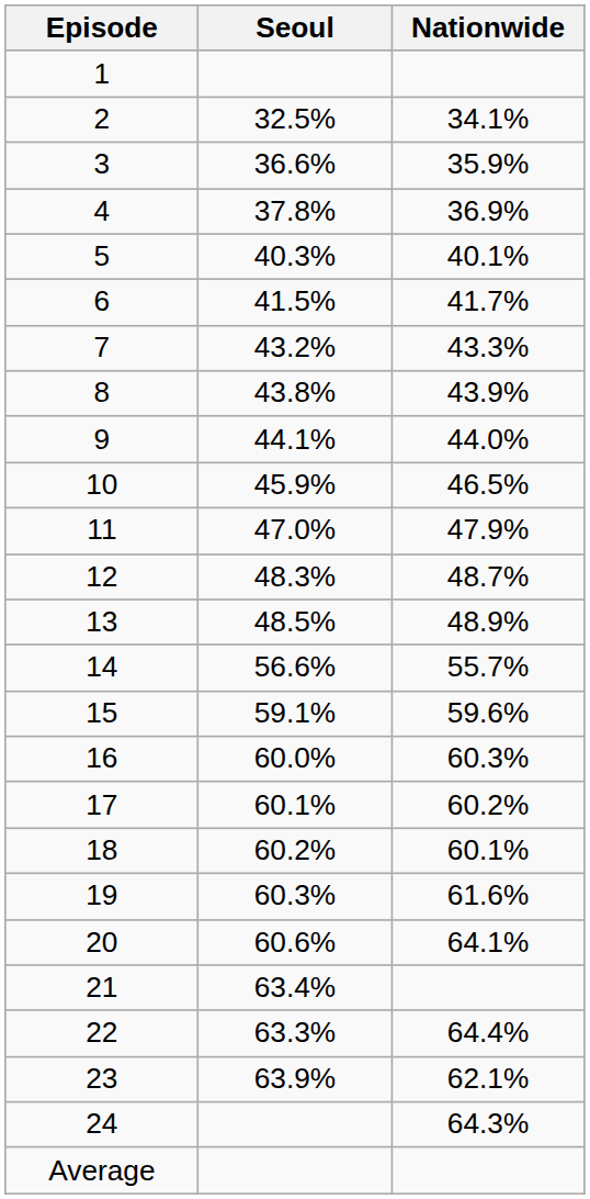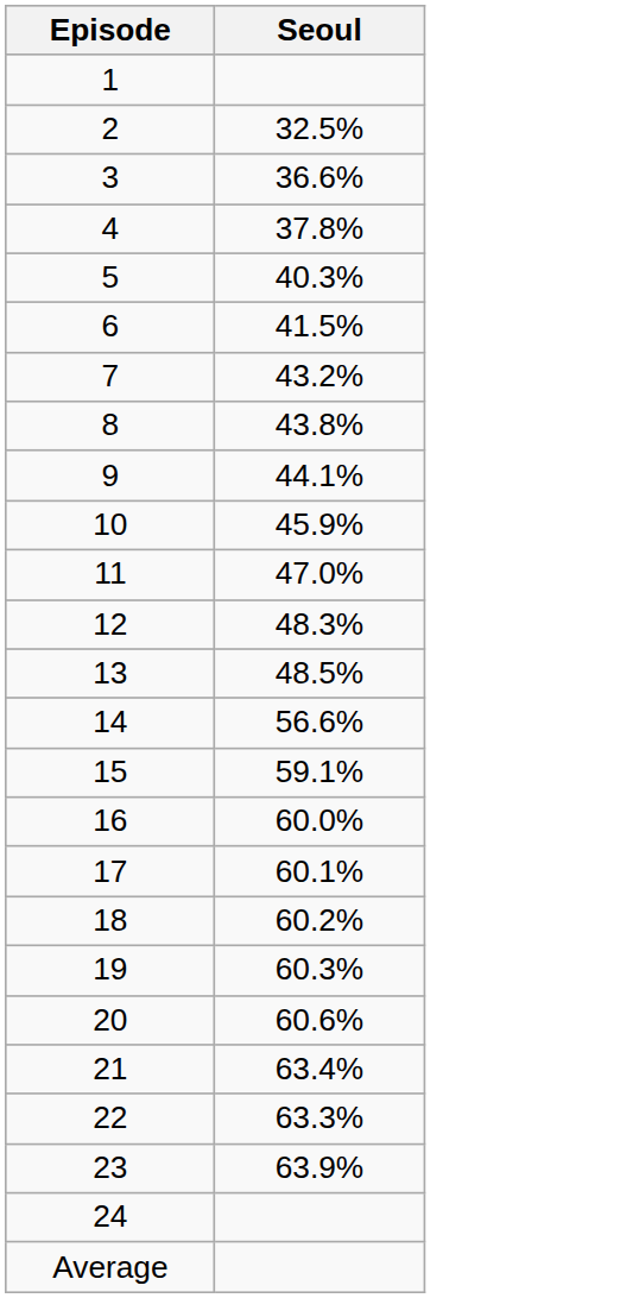- column: Nationwide | 34.1% | 35.9% | 36.9% | 40.1% | 41.7% | 43.3% | 43.9% | 44.0% | 46.5% | 47.9% | 48.7% | 48.9% | 55.7% | 59.6% | 60.3% | 60.2% | 60.1% | 61.6% | 64.1% | 64.4% | 62.1% | 64.3%
